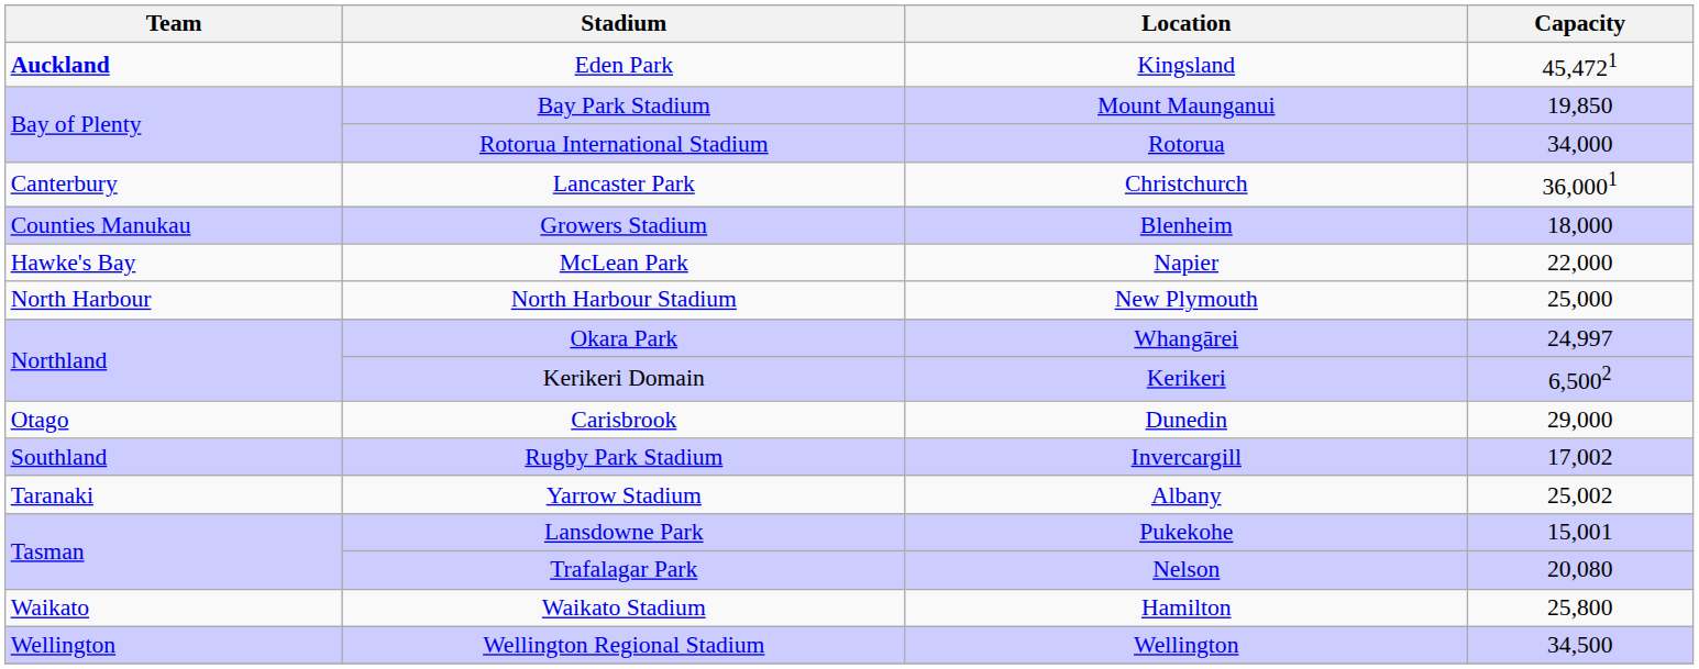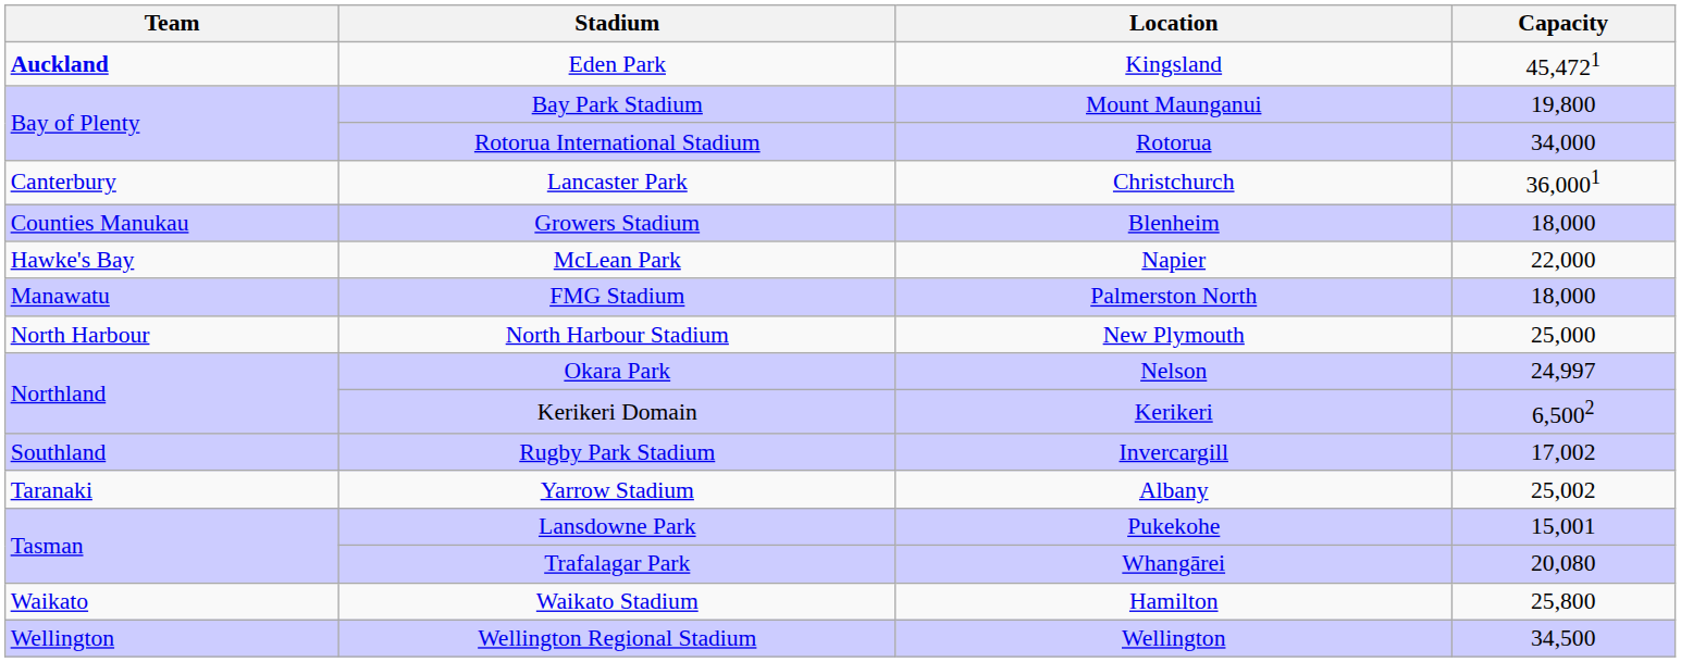Bay Park Stadium | Capacity: 19,850 -> 19,800
+ row: Manawatu | FMG Stadium | Palmerston North | 18,000
Okara Park | Location: Whangārei -> Nelson
- row: Otago | Carisbrook | Dunedin | 29,000
Trafalagar Park | Location: Nelson -> Whangārei
